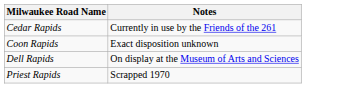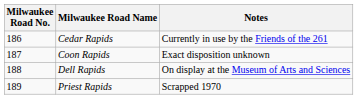+ column: Milwaukee Road No. | 186 | 187 | 188 | 189
